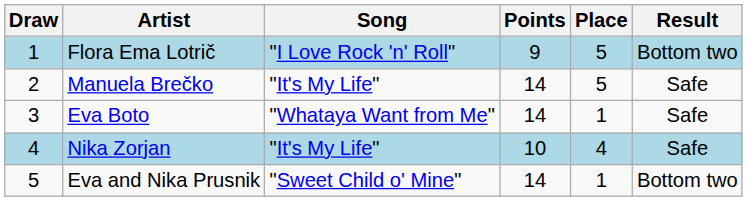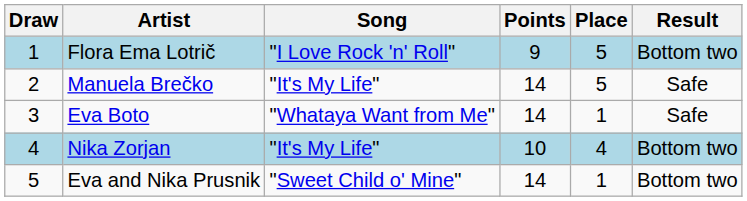Nika Zorjan | Result: Safe -> Bottom two
